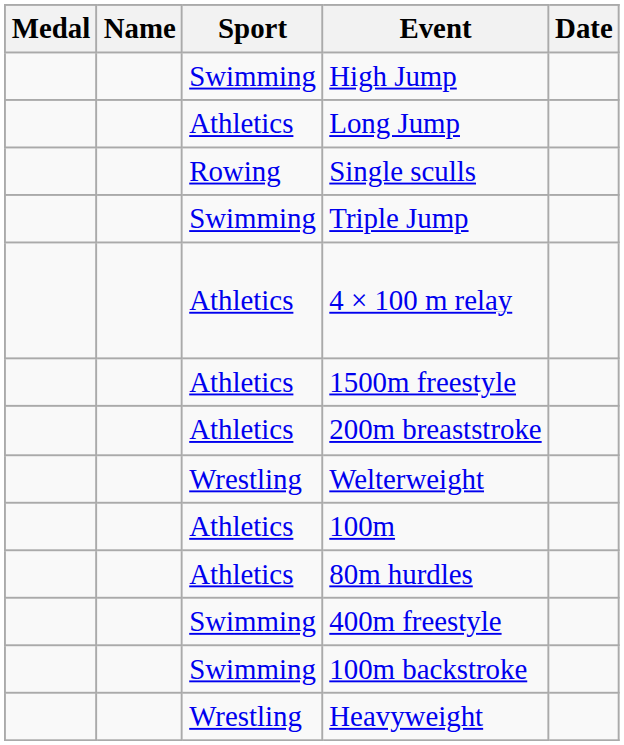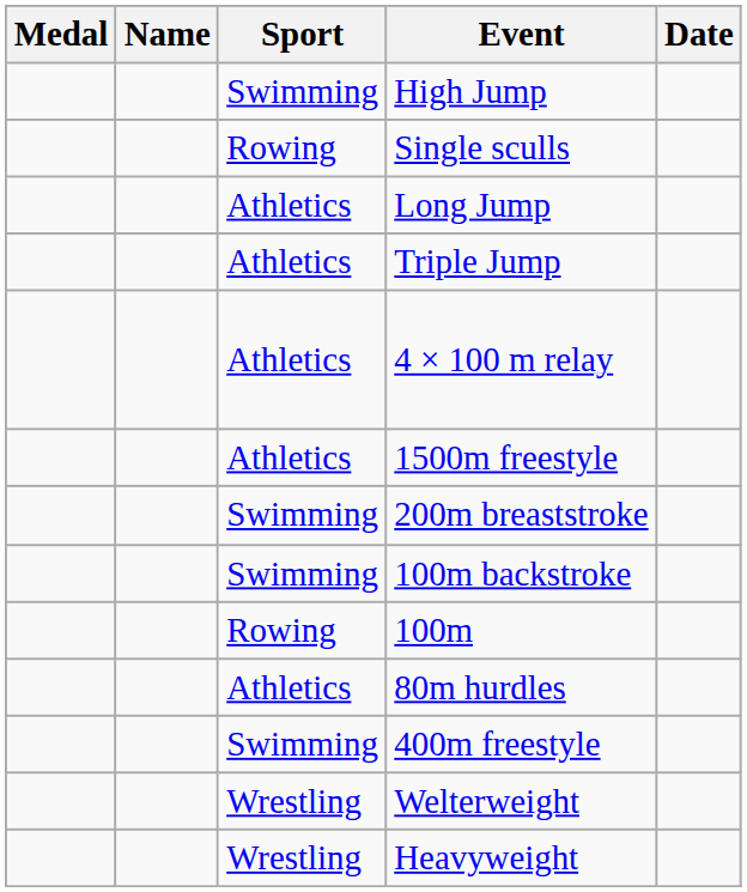rows swapped: Single sculls <-> Long Jump
Triple Jump | Sport: Swimming -> Athletics
200m breaststroke | Sport: Athletics -> Swimming
rows swapped: Welterweight <-> 100m backstroke
100m | Sport: Athletics -> Rowing
